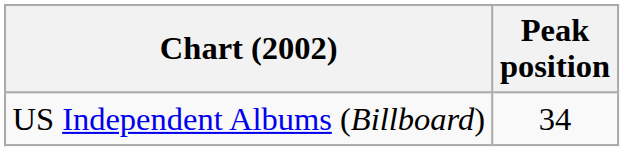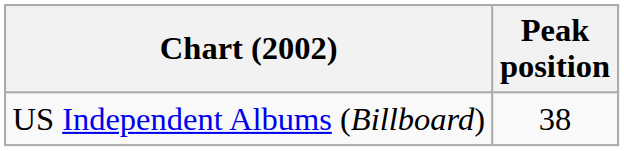US Independent Albums (Billboard) | Peak position: 34 -> 38
